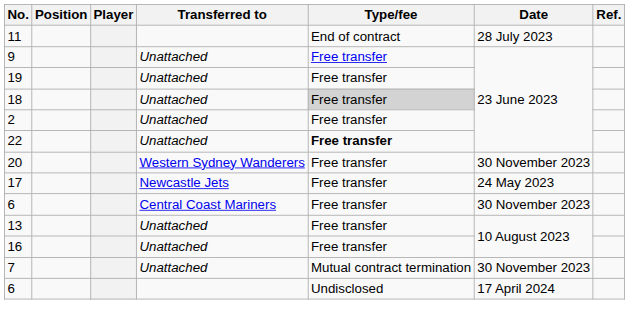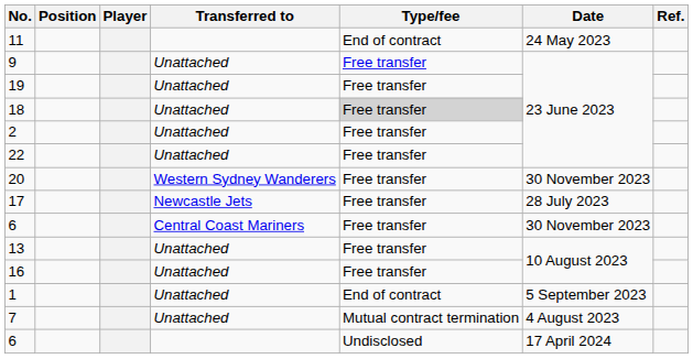11 | Date: 28 July 2023 -> 24 May 2023
22 | Type/fee: bold -> normal
17 | Date: 24 May 2023 -> 28 July 2023
+ row: 1 | Unattached | End of contract | 5 September 2023
7 | Date: 30 November 2023 -> 4 August 2023
